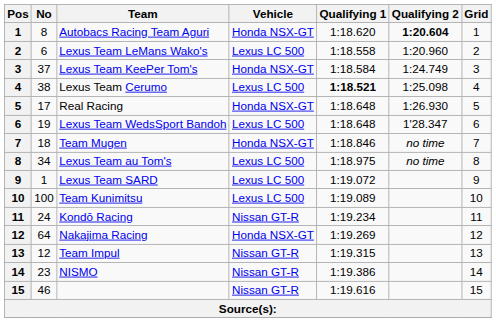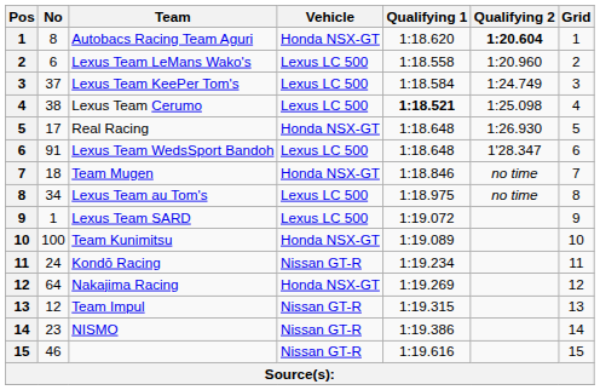Lexus Team KeePer Tom's | Vehicle: Honda NSX-GT -> Lexus LC 500
Lexus Team WedsSport Bandoh | No: 19 -> 91
Team Kunimitsu | Vehicle: Lexus LC 500 -> Honda NSX-GT
